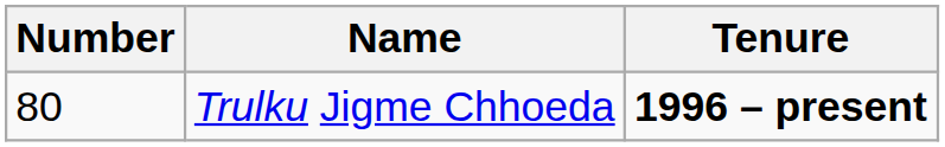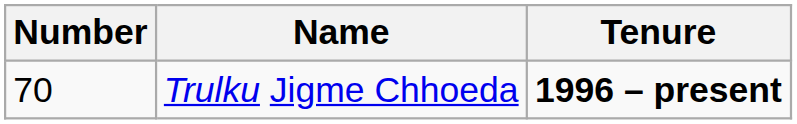Trulku Jigme Chhoeda | Number: 80 -> 70
